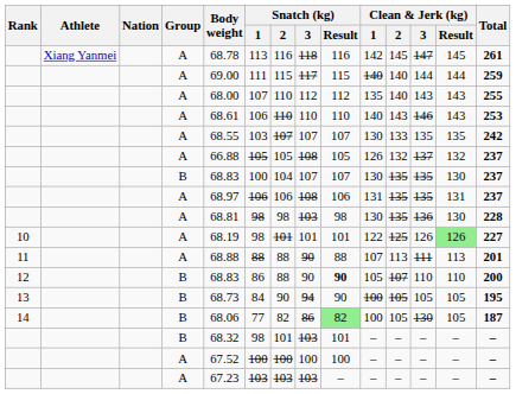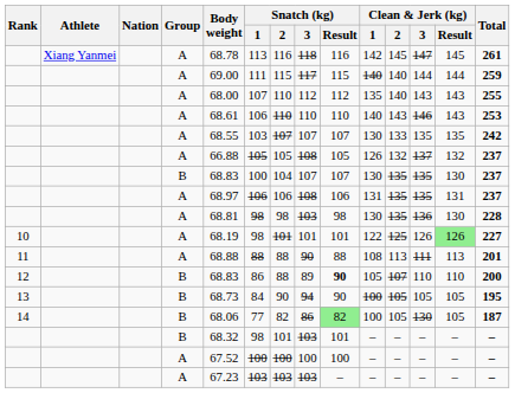11 | Clean & Jerk (kg) / 1: 107 -> 108
12 | Snatch (kg) / 3: 90 -> 89
